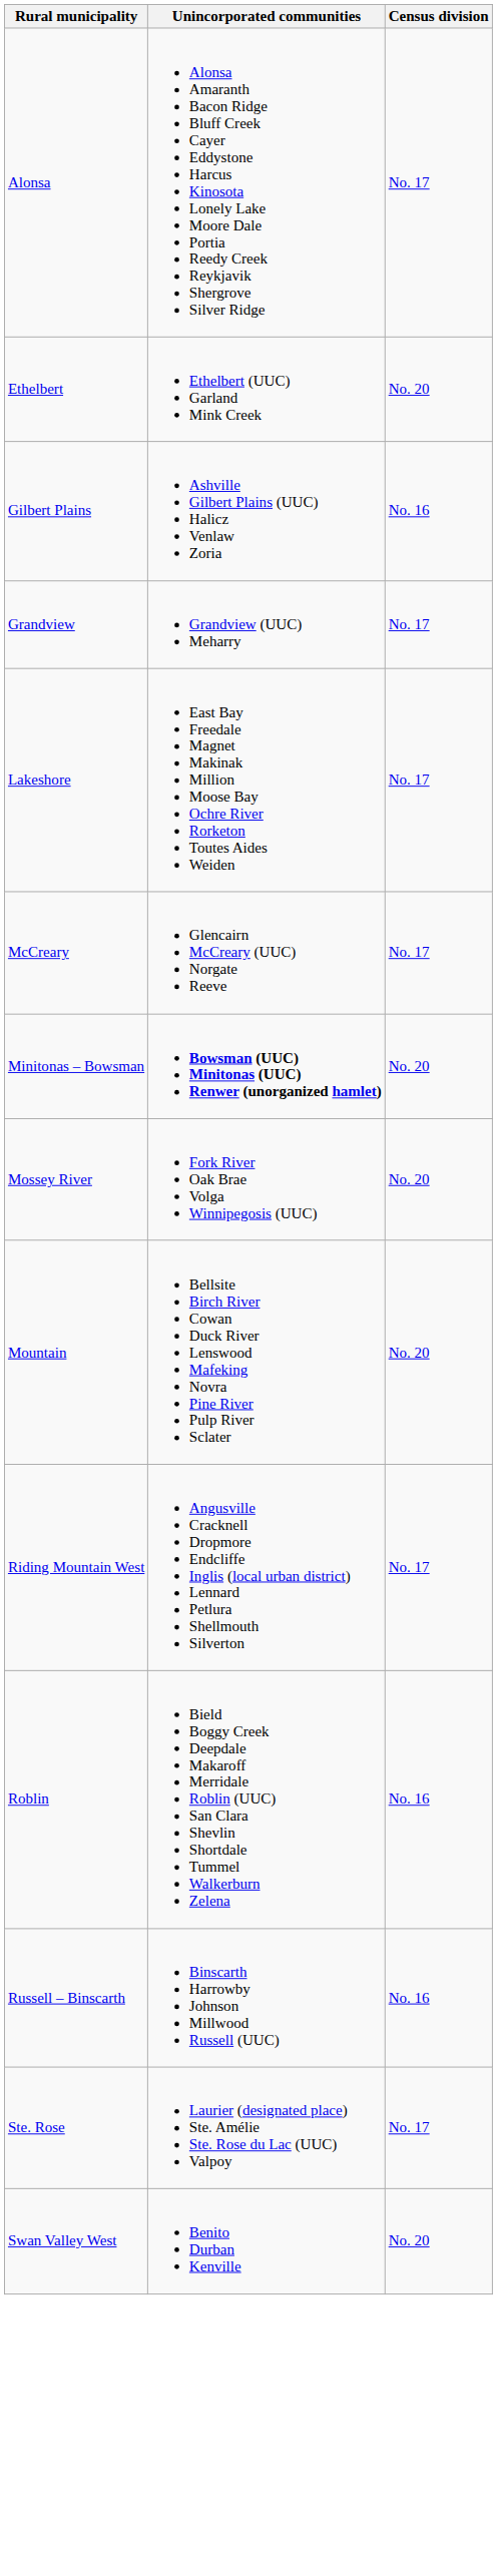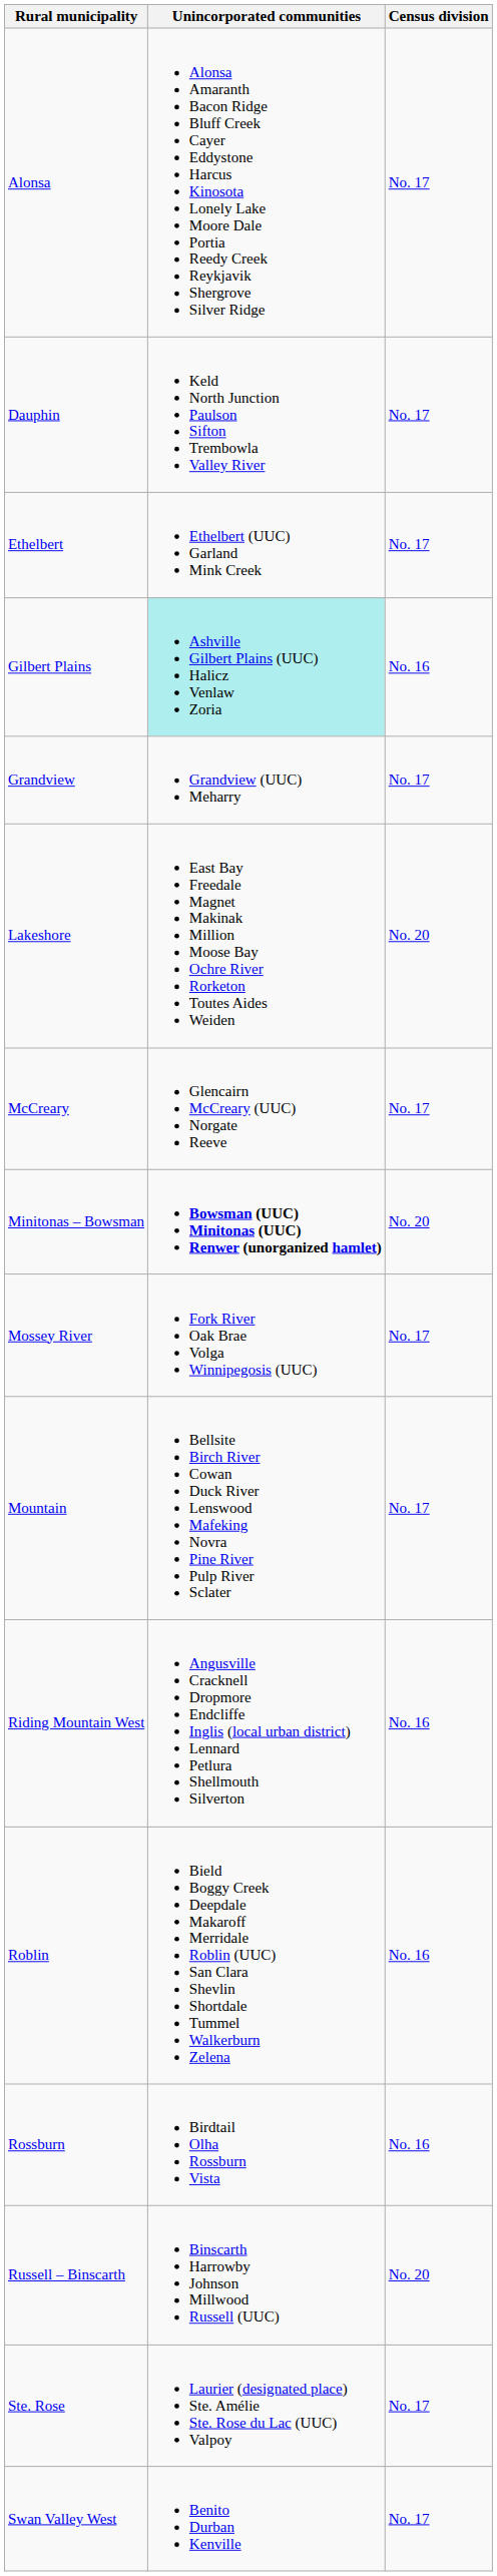+ row: Dauphin | Keld North Junction Paulson Sifton Trembowla Valley River | No. 17
Ethelbert | Census division: No. 20 -> No. 17
Gilbert Plains | Unincorporated communities: no background -> paleturquoise background
Lakeshore | Census division: No. 17 -> No. 20
Mossey River | Census division: No. 20 -> No. 17
Mountain | Census division: No. 20 -> No. 17
Riding Mountain West | Census division: No. 17 -> No. 16
+ row: Rossburn | Birdtail Olha Rossburn Vista | No. 16
Russell – Binscarth | Census division: No. 16 -> No. 20
Swan Valley West | Census division: No. 20 -> No. 17
